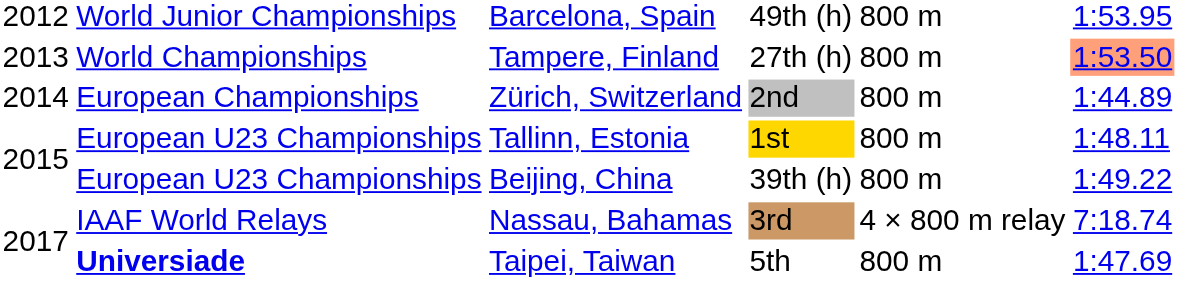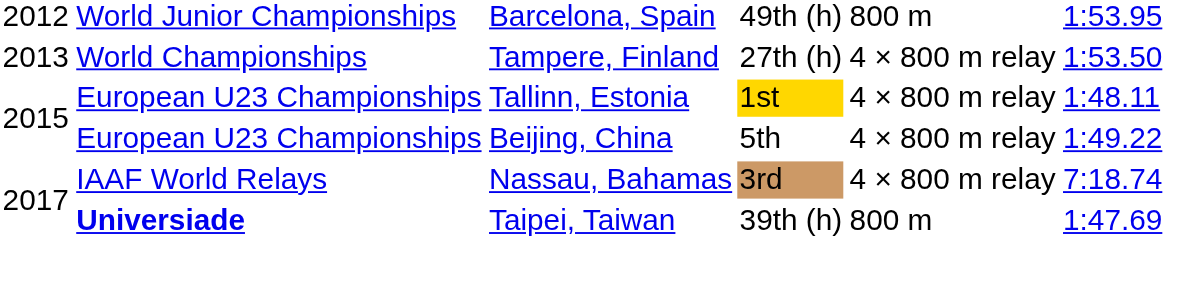Tampere, Finland | column 5: 800 m -> 4 × 800 m relay
Tampere, Finland | column 6: lightsalmon background -> no background
- row: 2014 | European Championships | Zürich, Switzerland | 2nd | 800 m | 1:44.89
Tallinn, Estonia | column 5: 800 m -> 4 × 800 m relay
Beijing, China | column 4: 39th (h) -> 5th
Beijing, China | column 5: 800 m -> 4 × 800 m relay
Taipei, Taiwan | column 4: 5th -> 39th (h)
